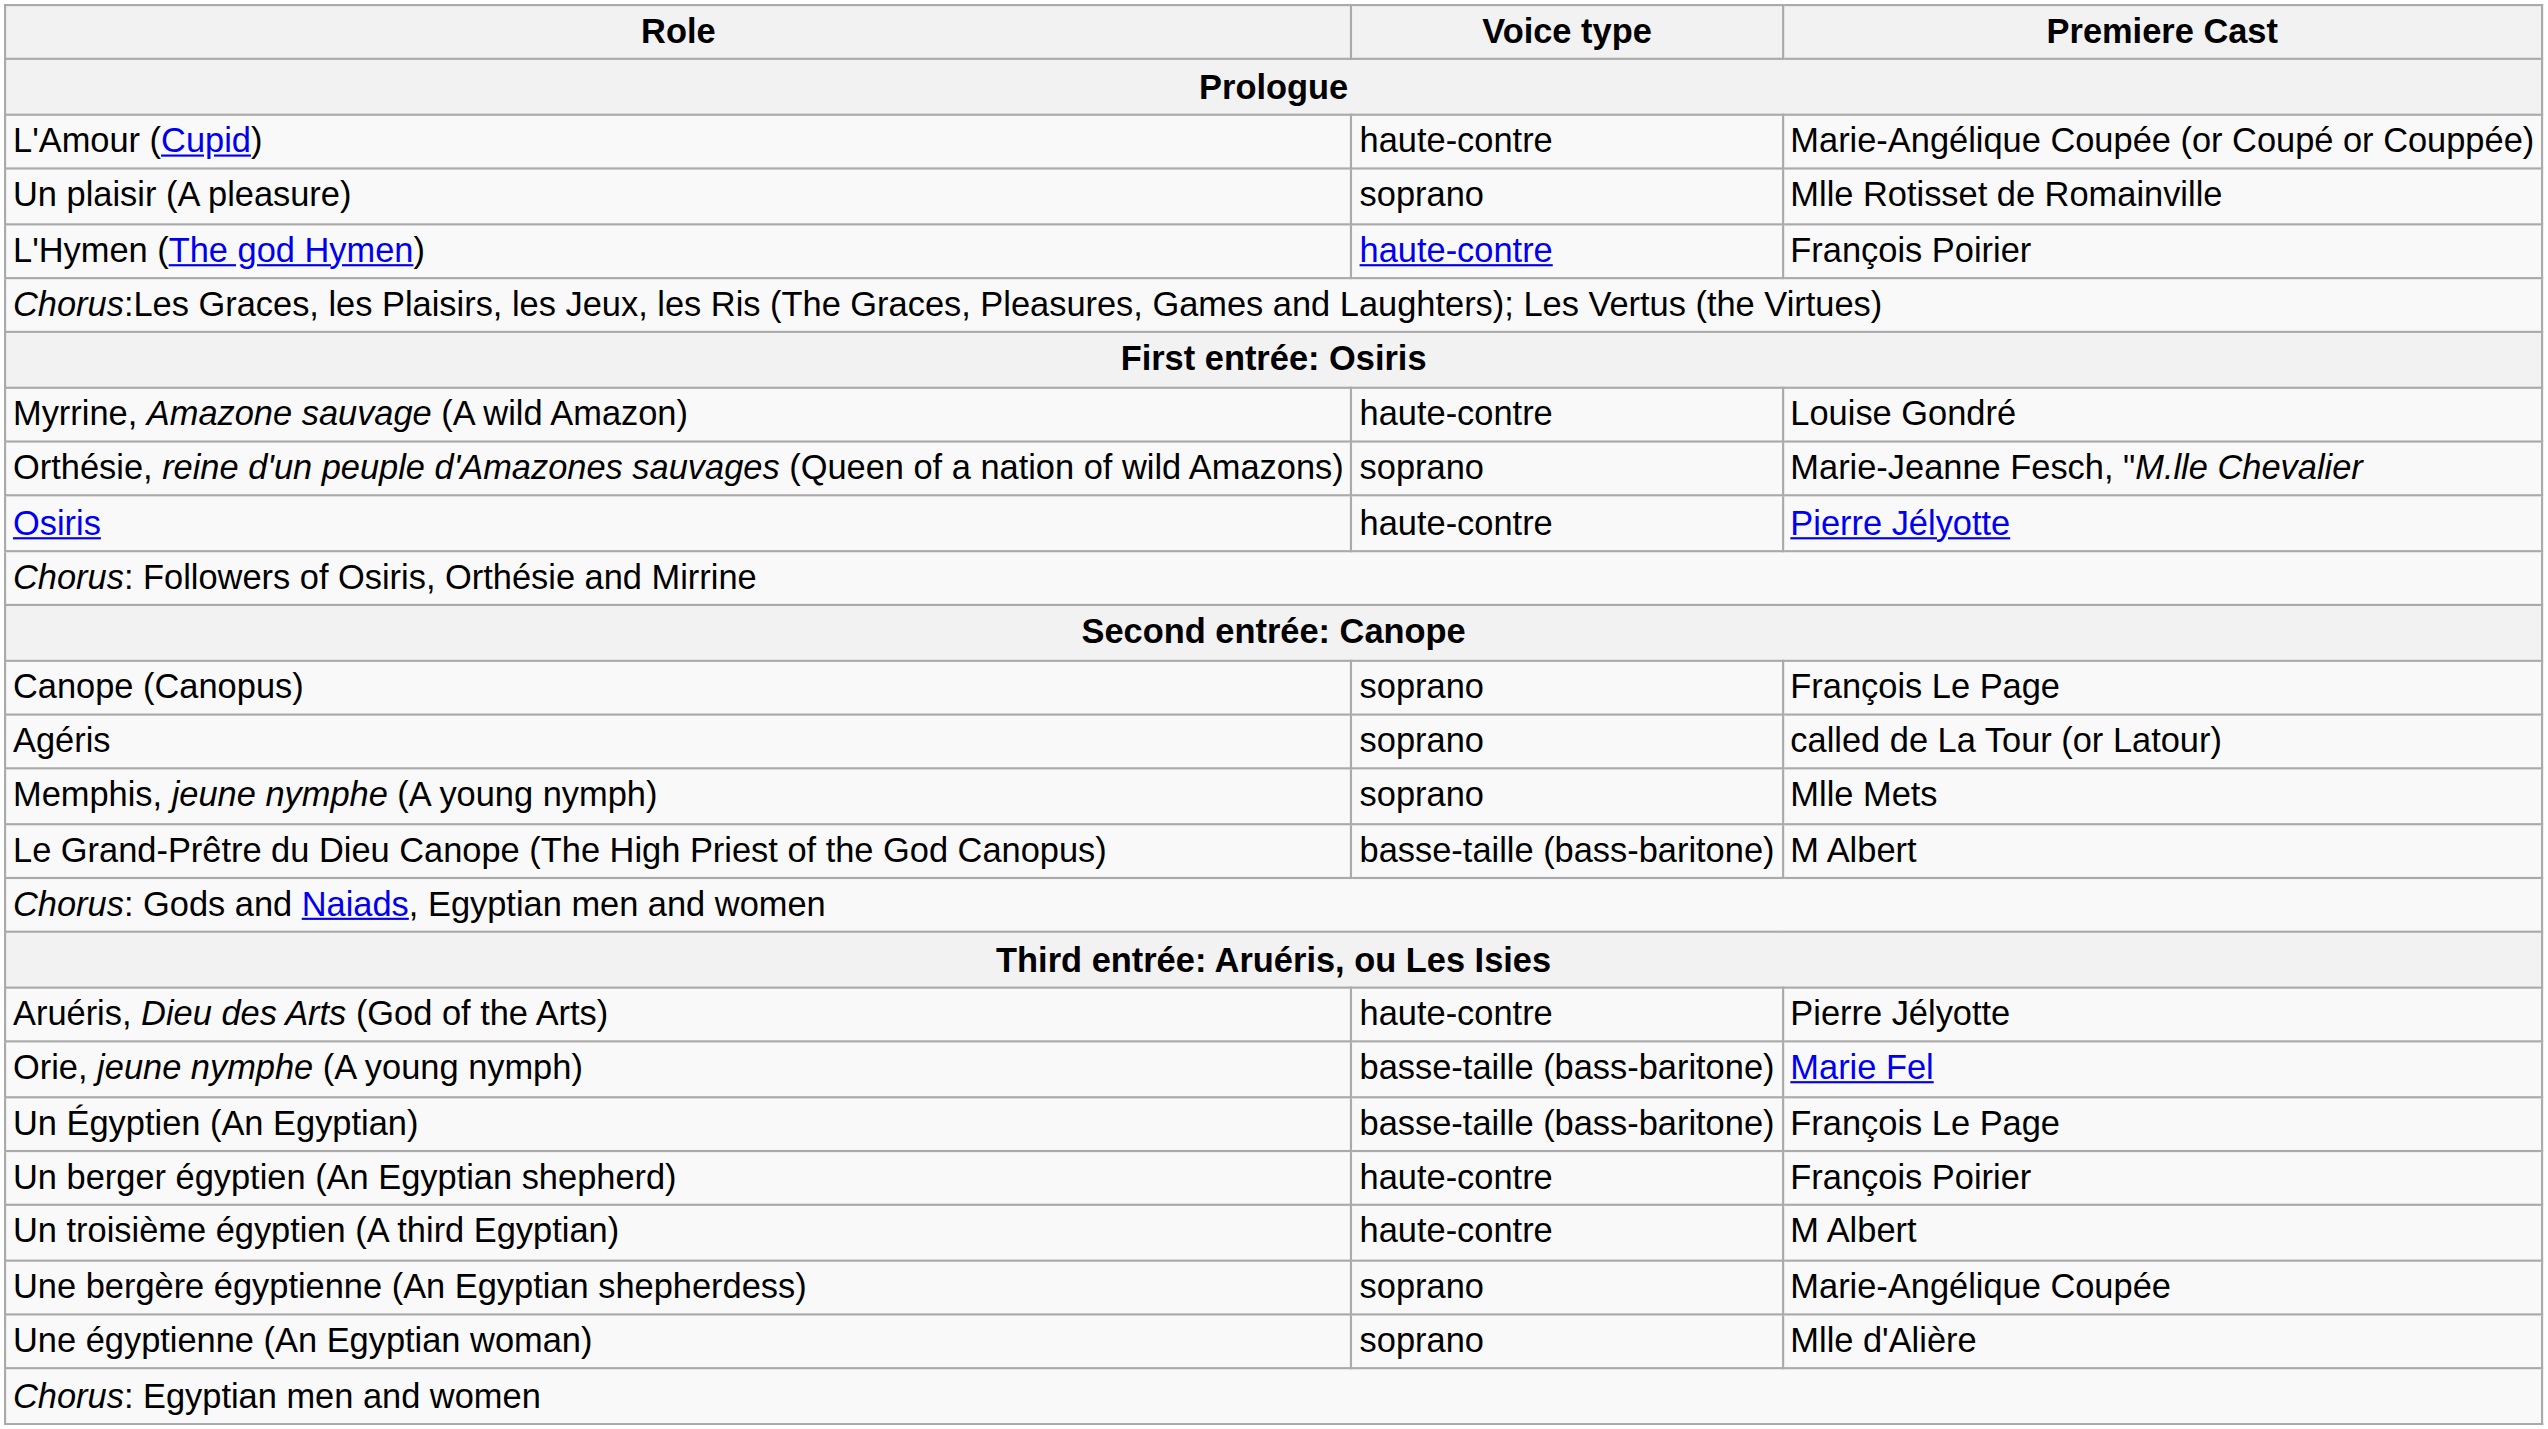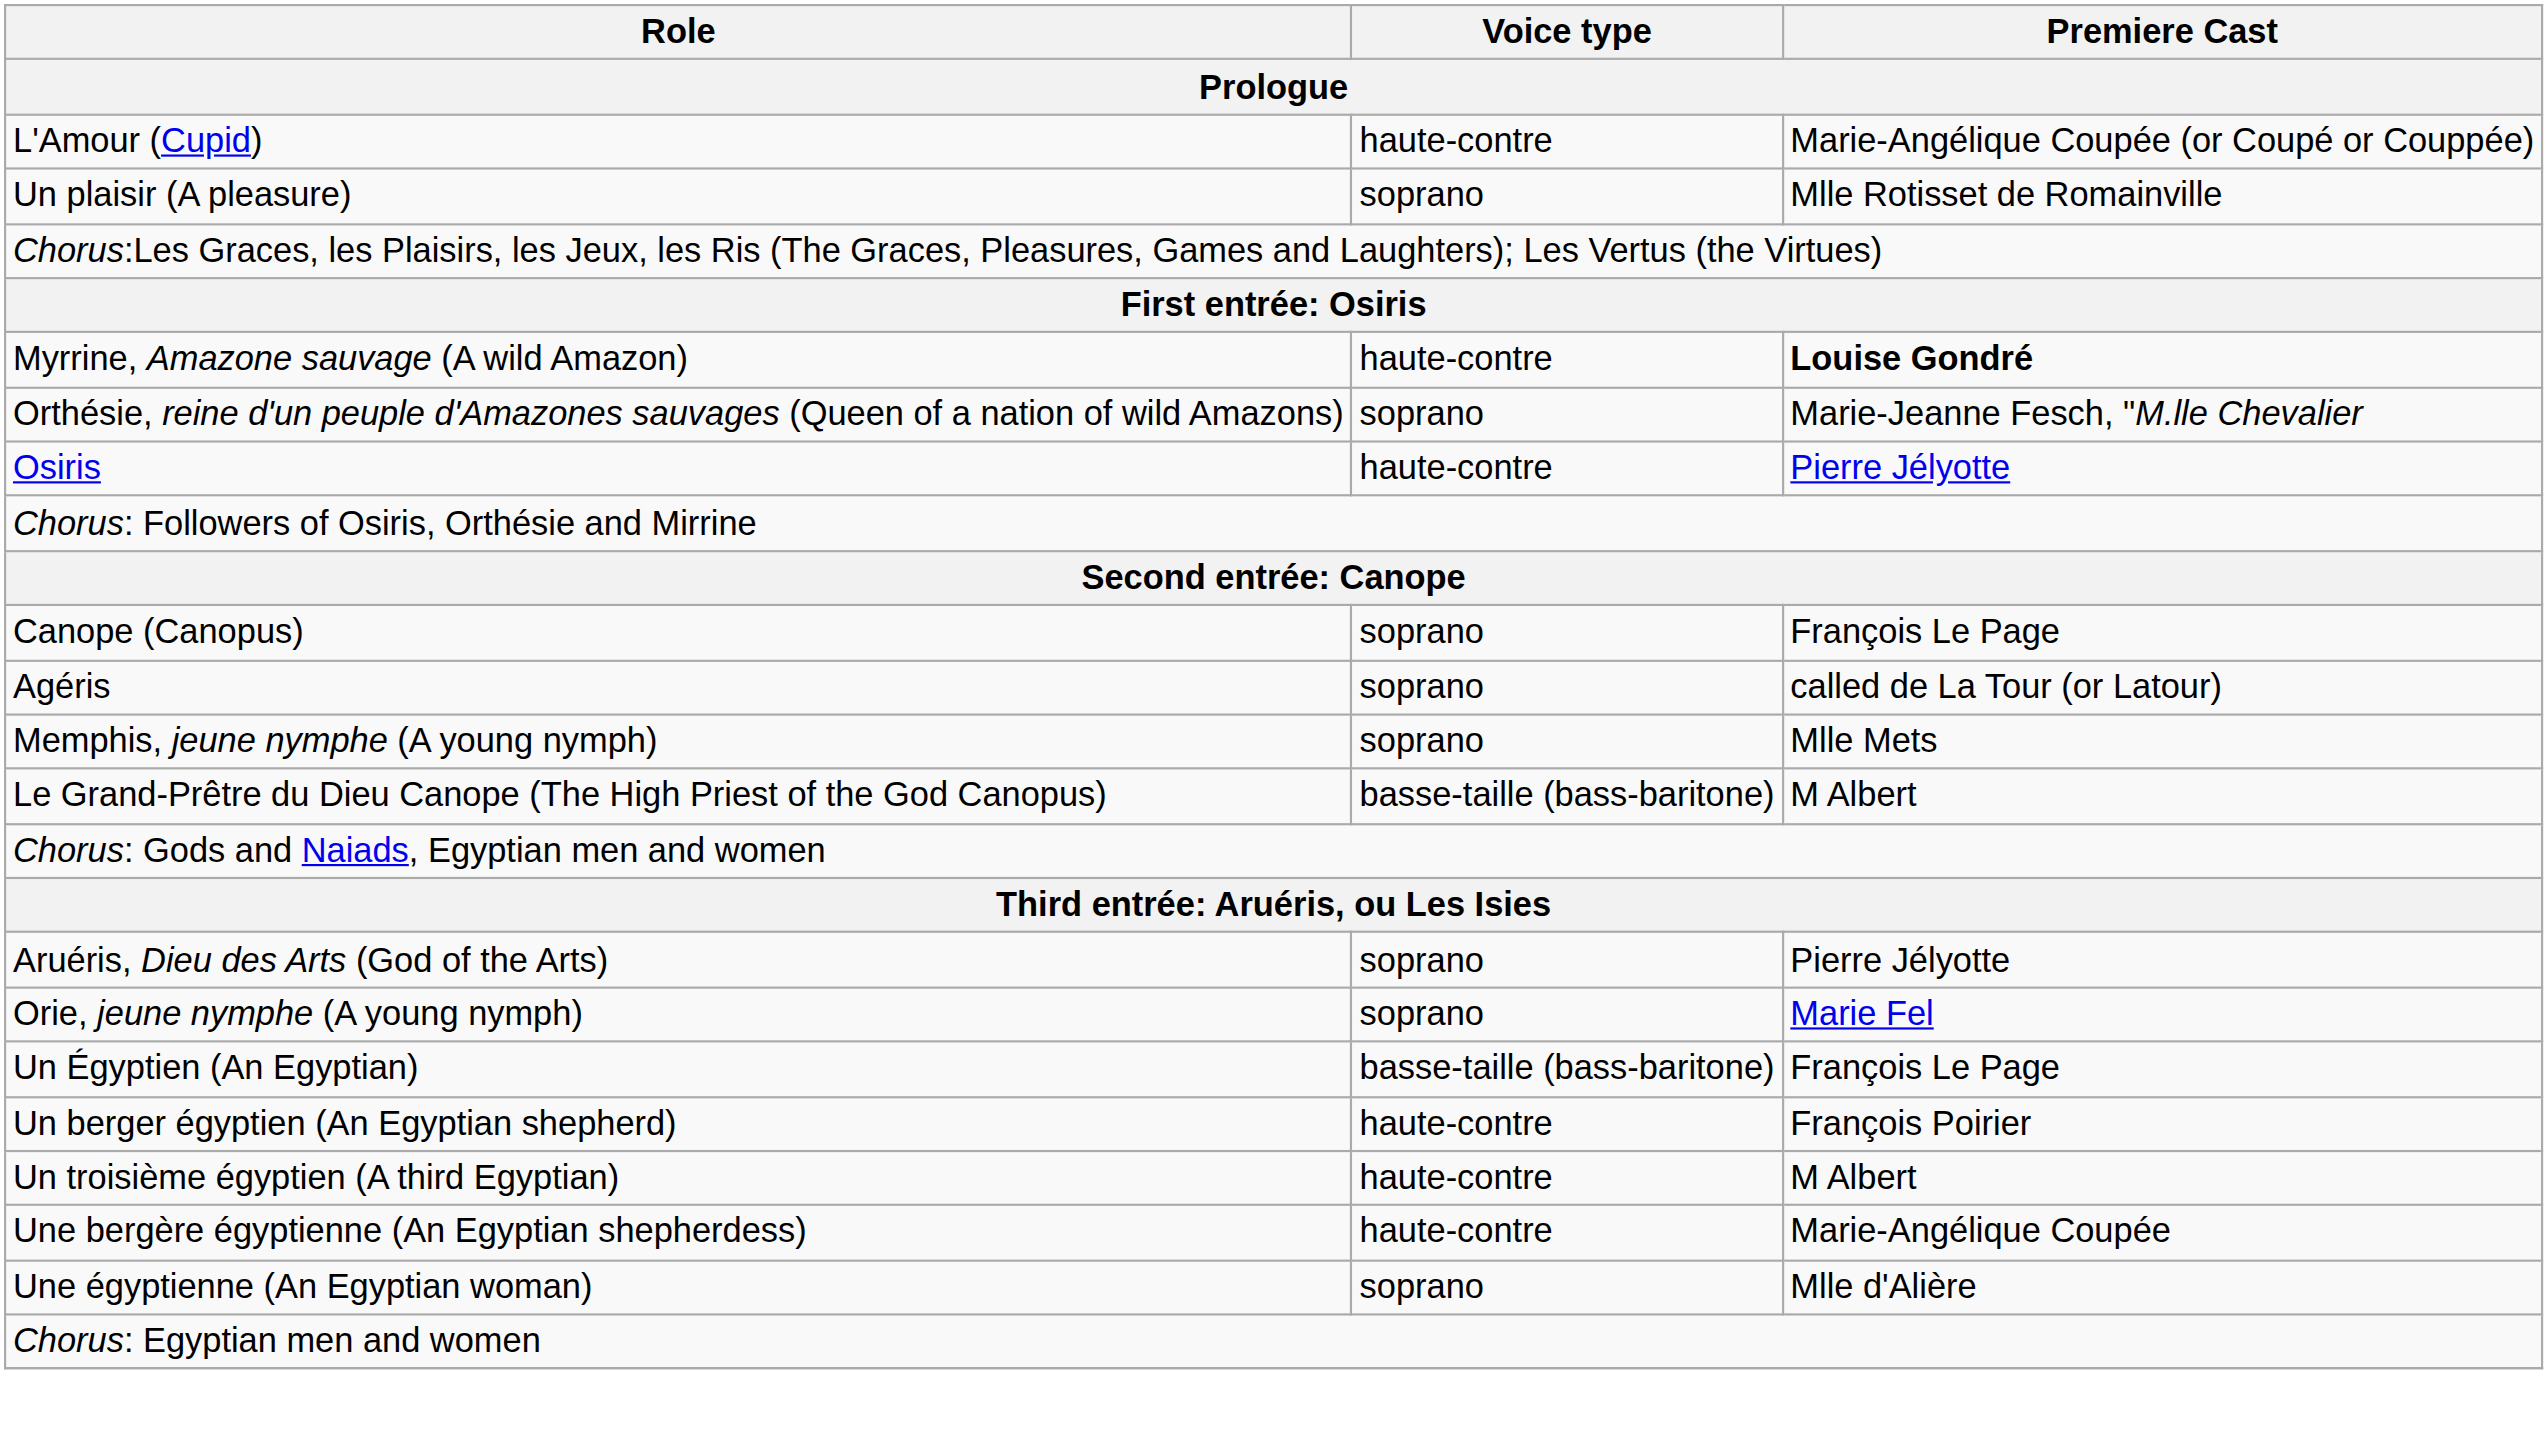- row: L'Hymen (The god Hymen) | haute-contre | François Poirier
Myrrine, Amazone sauvage (A wild Amazon) | Premiere Cast: normal -> bold
Aruéris, Dieu des Arts (God of the Arts) | Voice type: haute-contre -> soprano
Orie, jeune nymphe (A young nymph) | Voice type: basse-taille (bass-baritone) -> soprano
Une bergère égyptienne (An Egyptian shepherdess) | Voice type: soprano -> haute-contre
